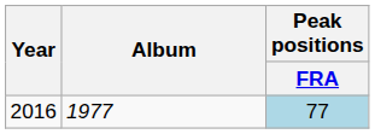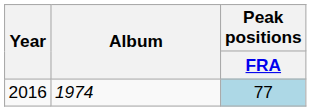2016 | Album: 1977 -> 1974
